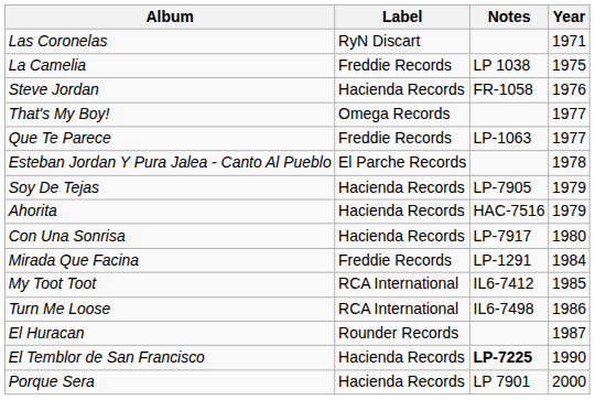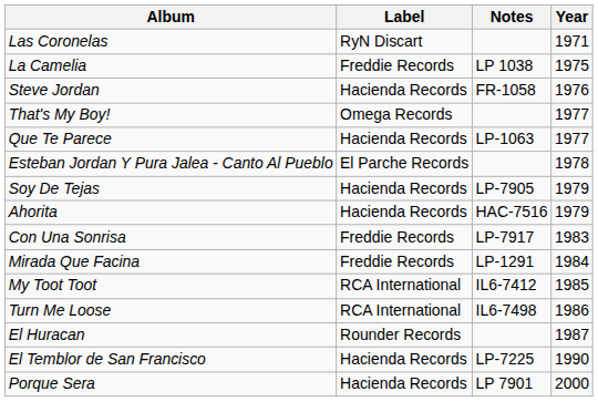Que Te Parece | Label: Freddie Records -> Hacienda Records
Con Una Sonrisa | Label: Hacienda Records -> Freddie Records
Con Una Sonrisa | Year: 1980 -> 1983
El Temblor de San Francisco | Notes: bold -> normal
